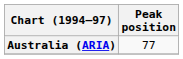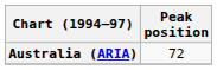Australia (ARIA) | Peak position: 77 -> 72
